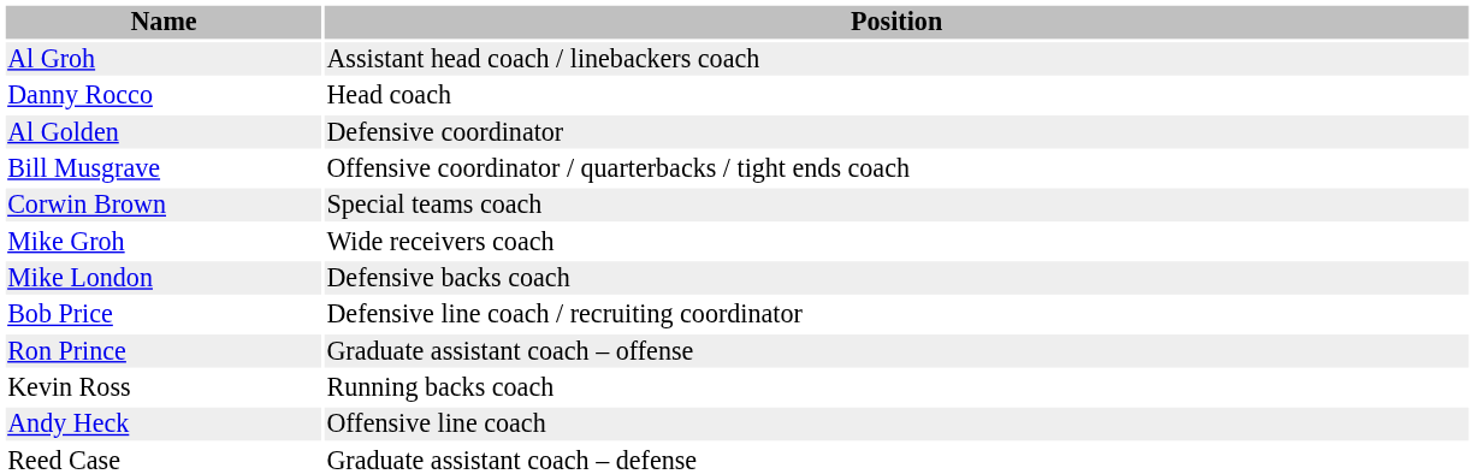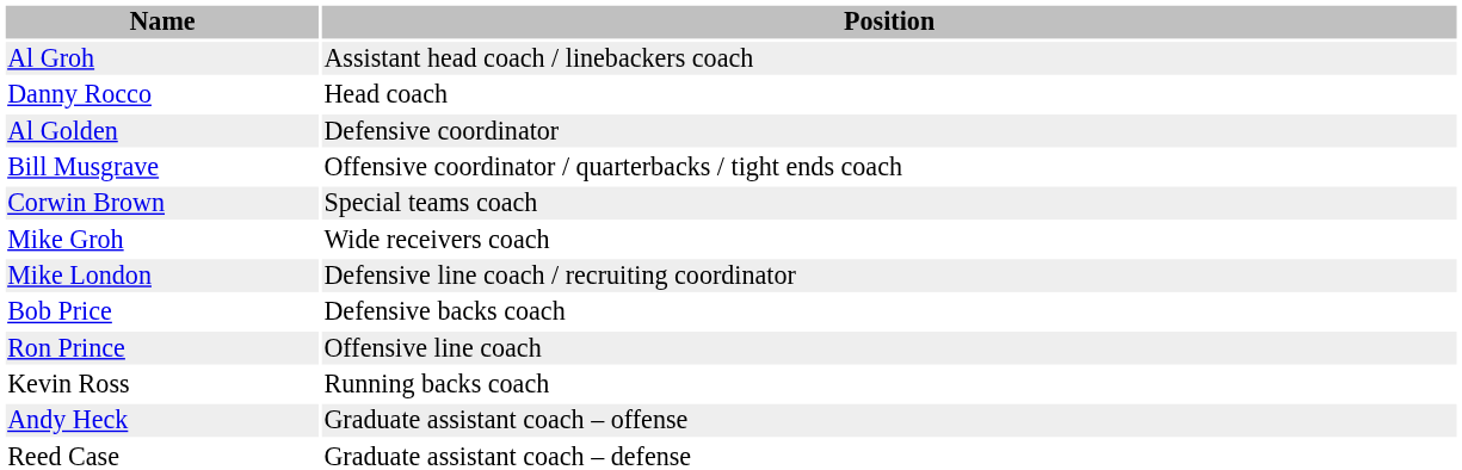Mike London | Position: Defensive backs coach -> Defensive line coach / recruiting coordinator
Bob Price | Position: Defensive line coach / recruiting coordinator -> Defensive backs coach
Ron Prince | Position: Graduate assistant coach – offense -> Offensive line coach
Andy Heck | Position: Offensive line coach -> Graduate assistant coach – offense
